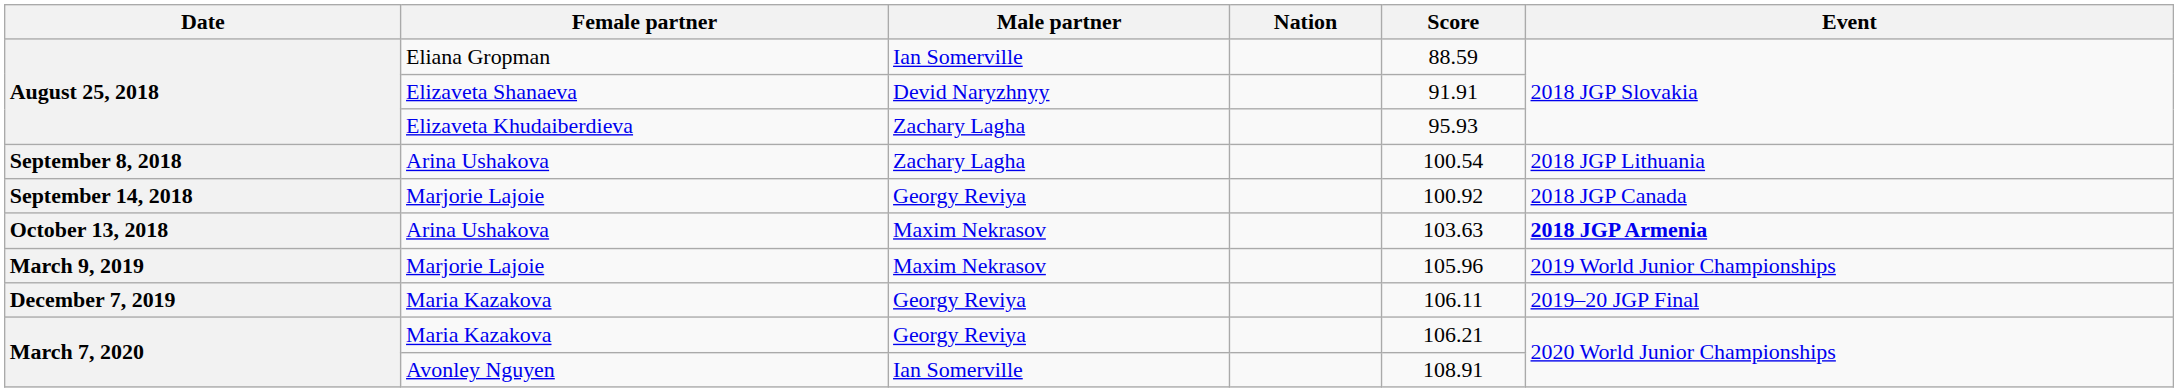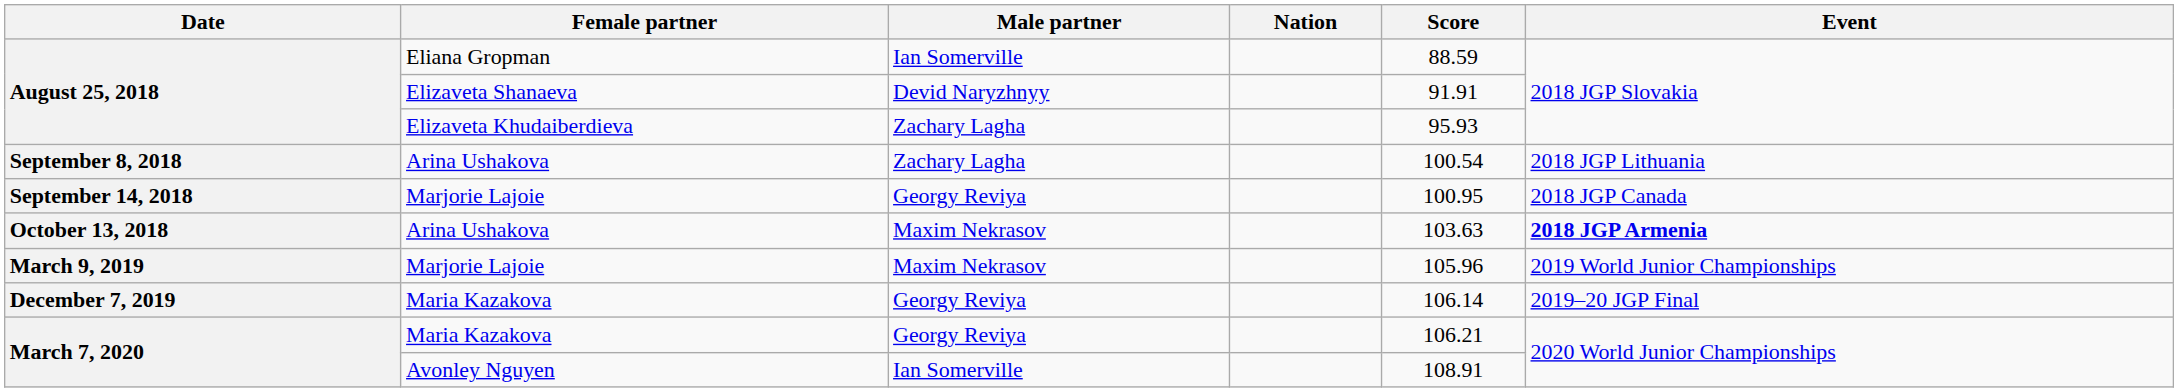September 14, 2018 | Score: 100.92 -> 100.95
December 7, 2019 | Score: 106.11 -> 106.14
